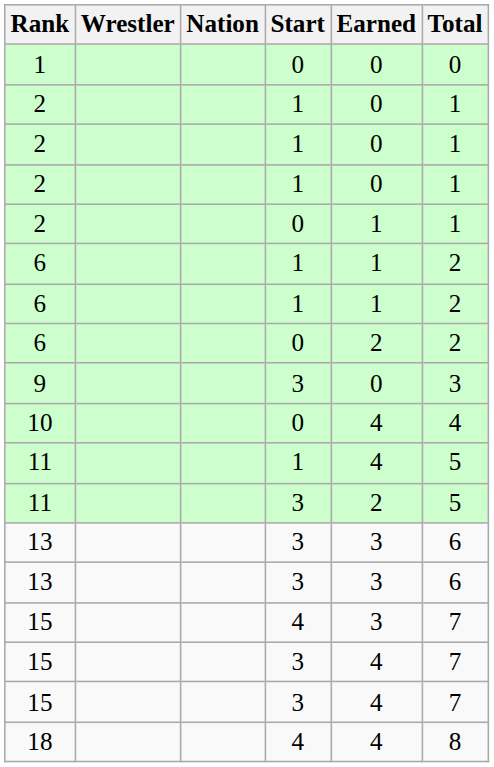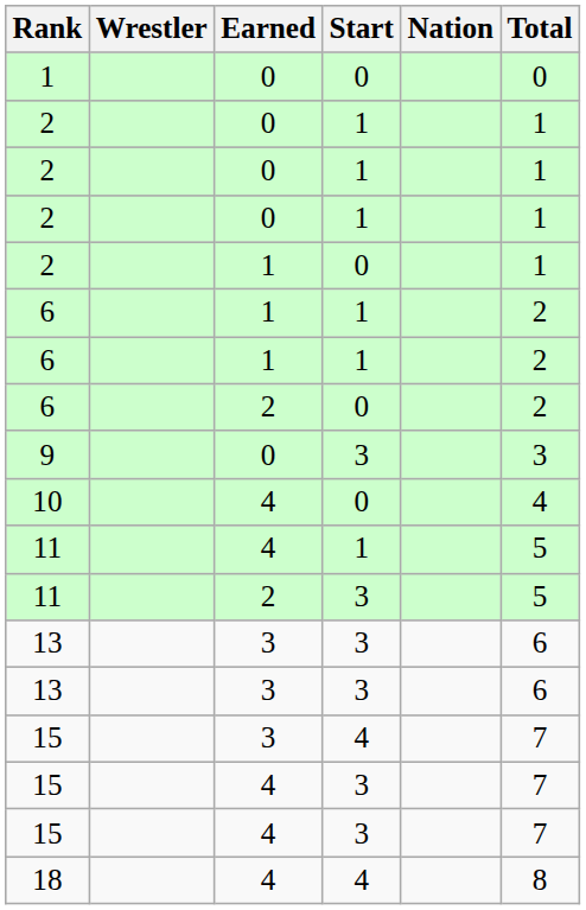columns swapped: Nation <-> Earned
